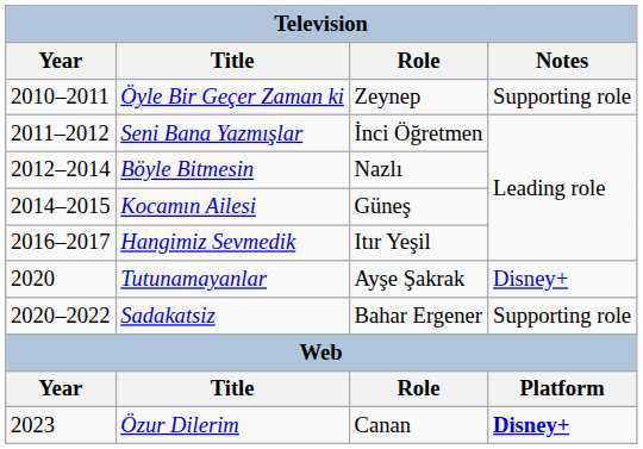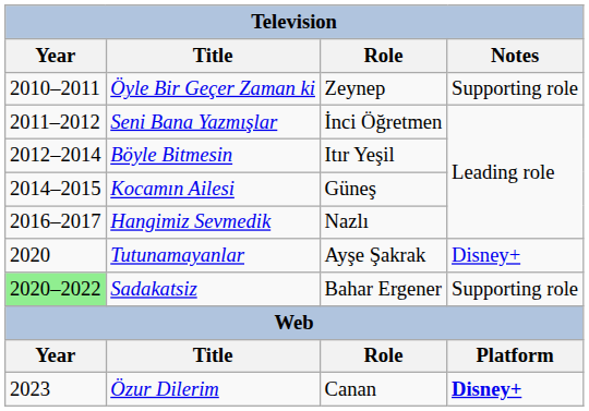Böyle Bitmesin | Role: Nazlı -> Itır Yeşil
Hangimiz Sevmedik | Role: Itır Yeşil -> Nazlı
Sadakatsiz | Year: no background -> lightgreen background
